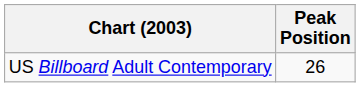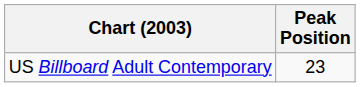US Billboard Adult Contemporary | Peak Position: 26 -> 23
